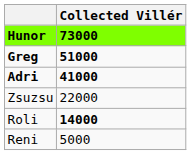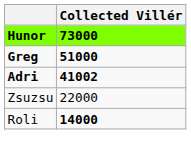Adri | Collected Villér: 41000 -> 41002
- row: Reni | 5000
